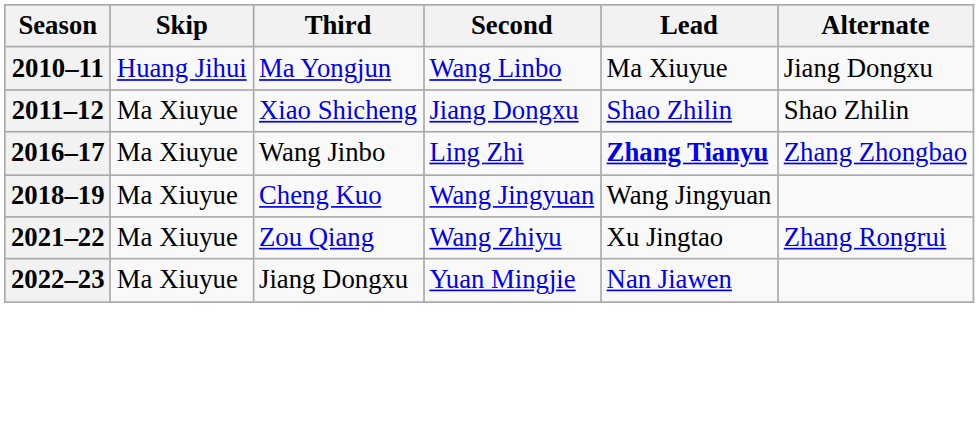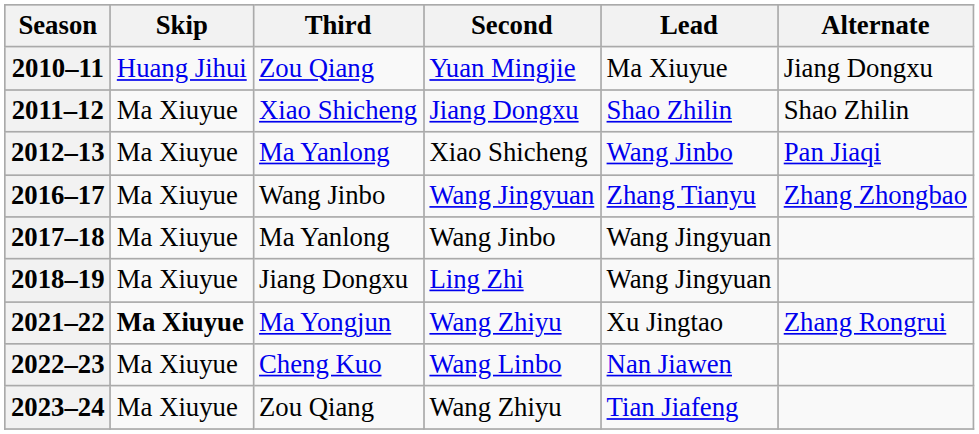2010–11 | Third: Ma Yongjun -> Zou Qiang
2010–11 | Second: Wang Linbo -> Yuan Mingjie
+ row: 2012–13 | Ma Xiuyue | Ma Yanlong | Xiao Shicheng | Wang Jinbo | Pan Jiaqi
2016–17 | Second: Ling Zhi -> Wang Jingyuan
2016–17 | Lead: bold -> normal
+ row: 2017–18 | Ma Xiuyue | Ma Yanlong | Wang Jinbo | Wang Jingyuan
2018–19 | Third: Cheng Kuo -> Jiang Dongxu
2018–19 | Second: Wang Jingyuan -> Ling Zhi
2021–22 | Skip: normal -> bold
2021–22 | Third: Zou Qiang -> Ma Yongjun
2022–23 | Third: Jiang Dongxu -> Cheng Kuo
2022–23 | Second: Yuan Mingjie -> Wang Linbo
+ row: 2023–24 | Ma Xiuyue | Zou Qiang | Wang Zhiyu | Tian Jiafeng
